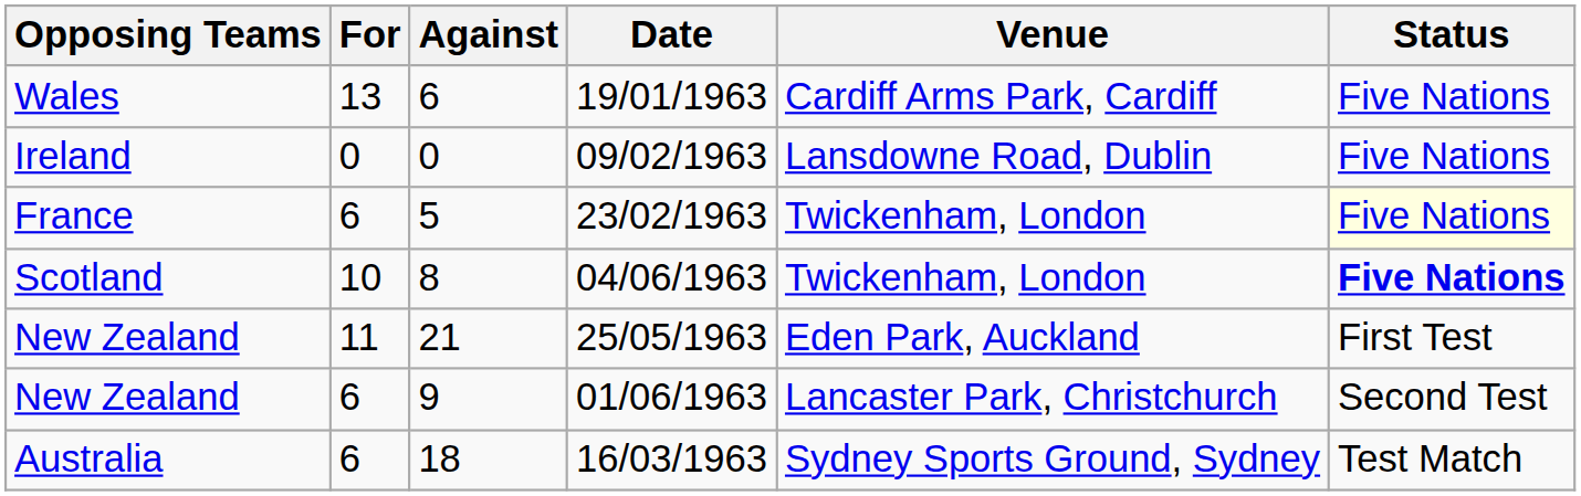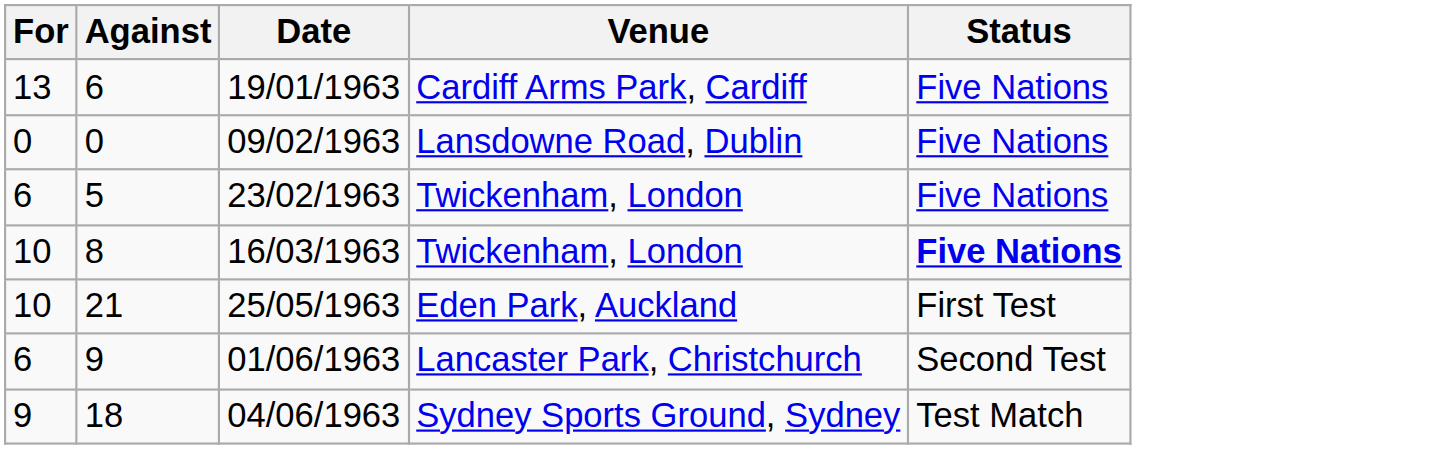- column: Opposing Teams | Wales | Ireland | France | Scotland | New Zealand | New Zealand | Australia
5 | Status: lightyellow background -> no background
8 | Date: 04/06/1963 -> 16/03/1963
21 | For: 11 -> 10
18 | For: 6 -> 9
18 | Date: 16/03/1963 -> 04/06/1963
